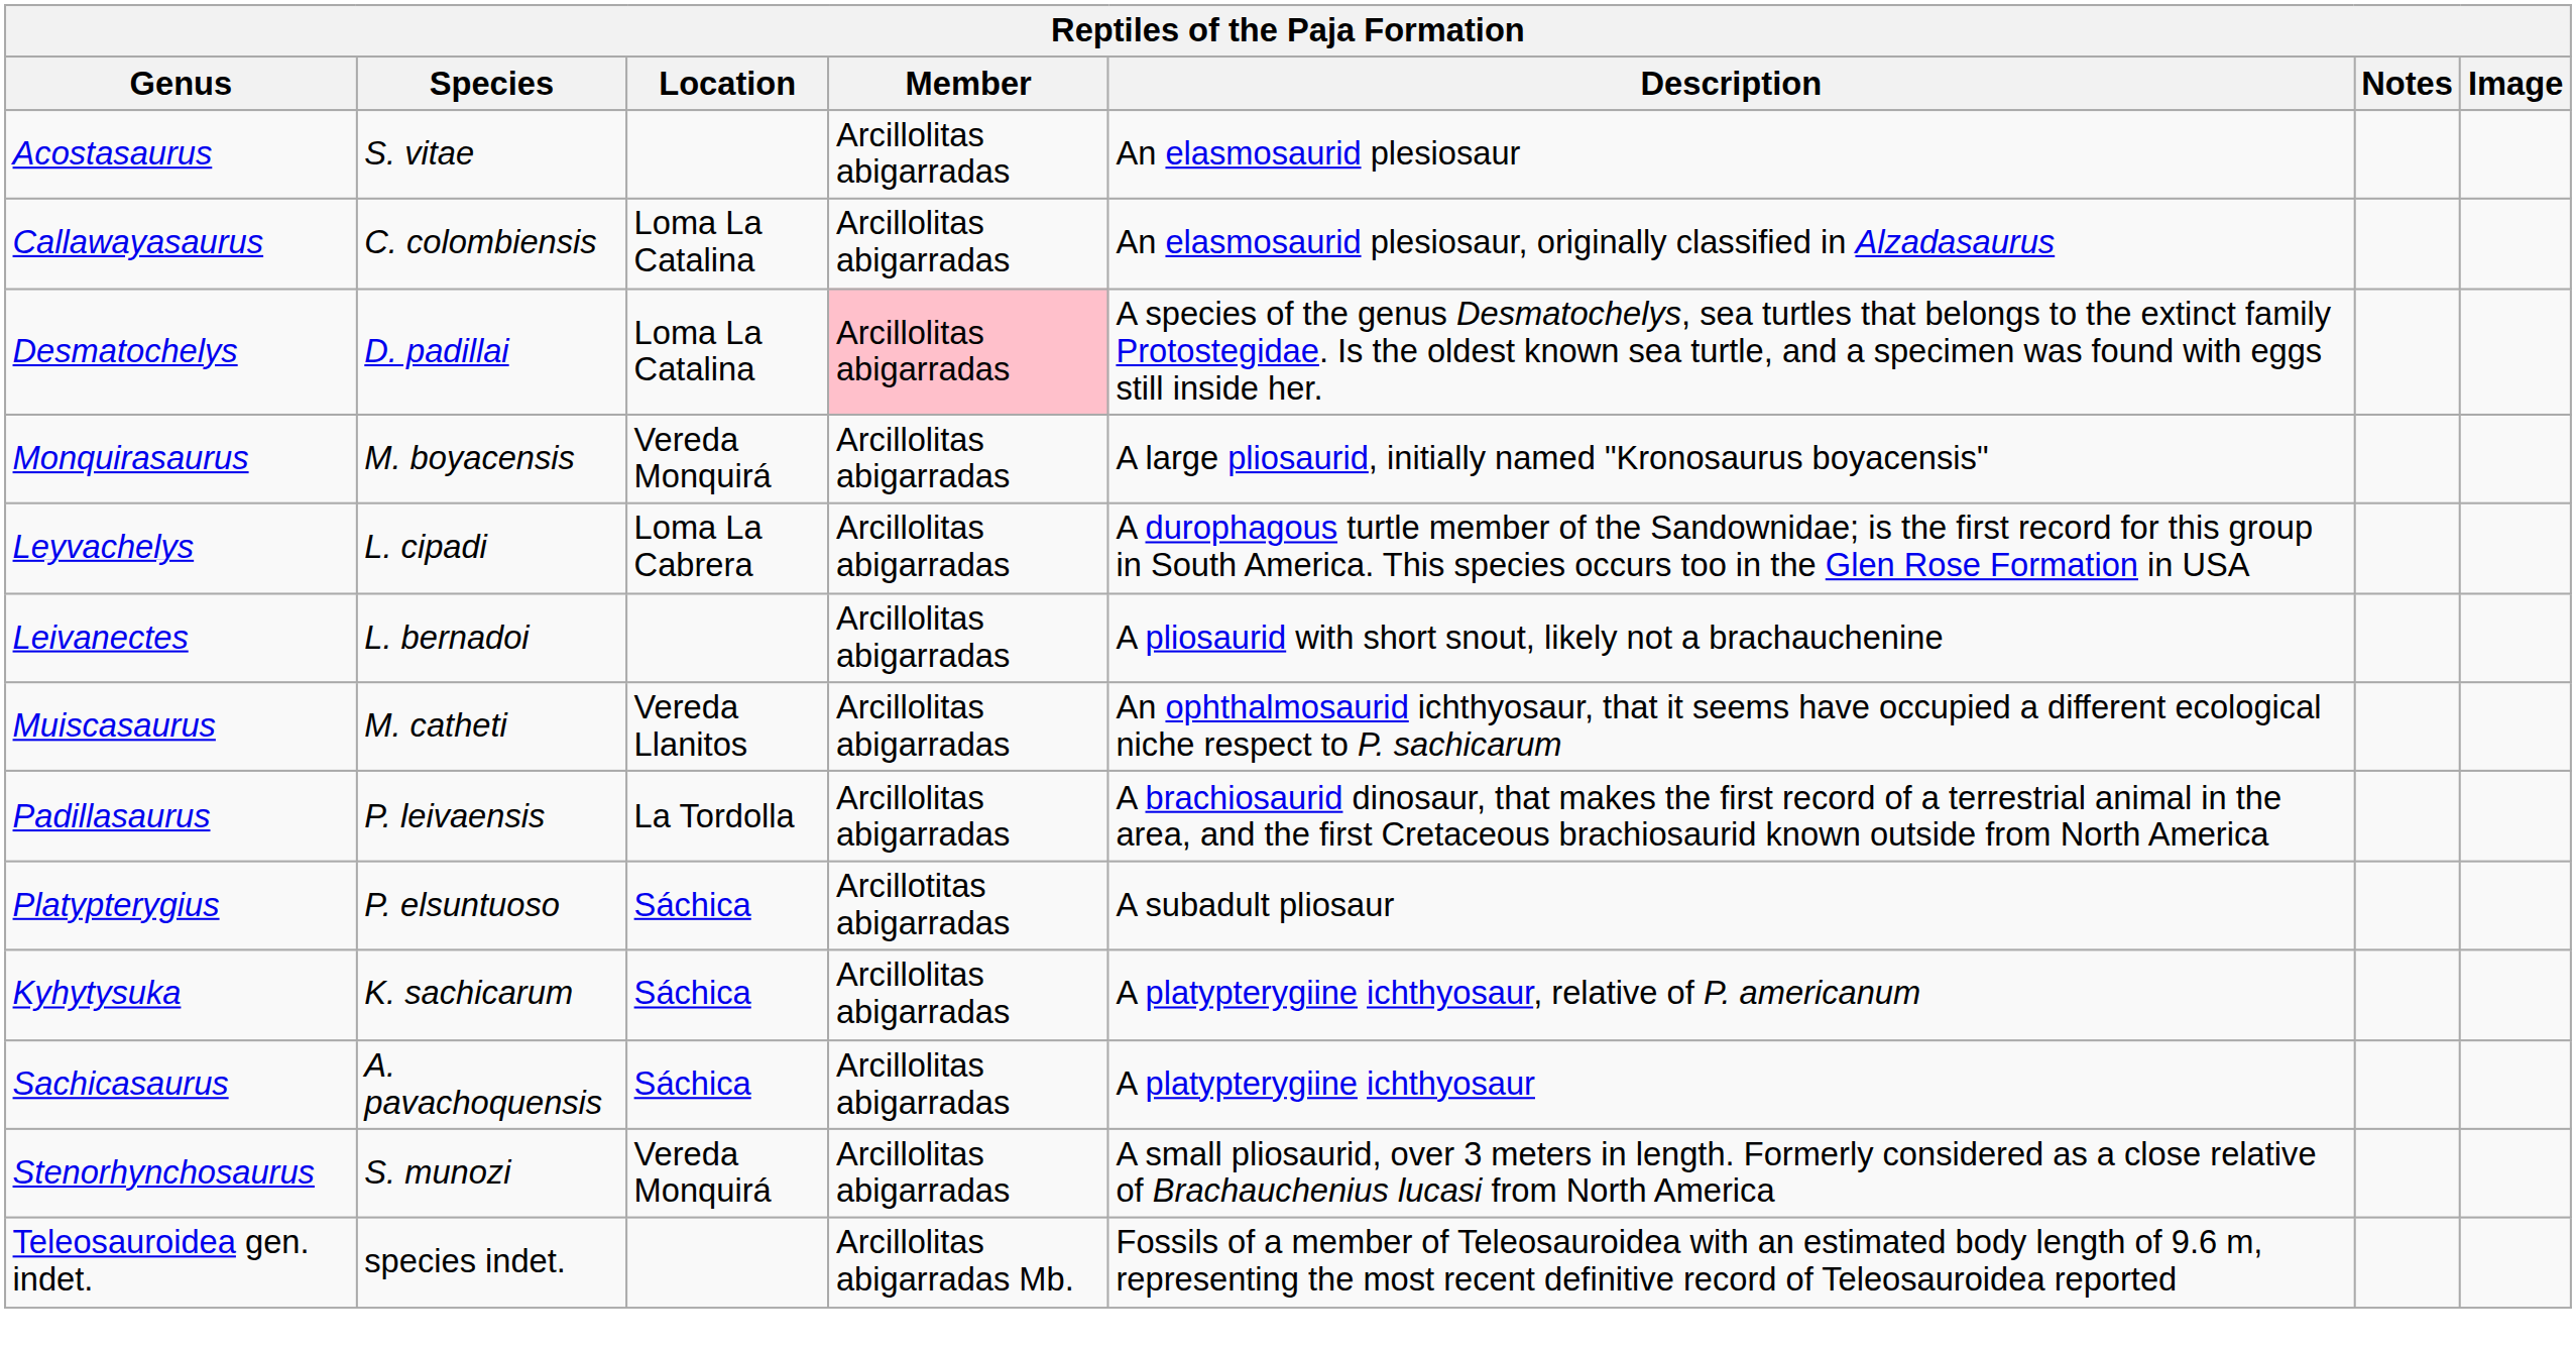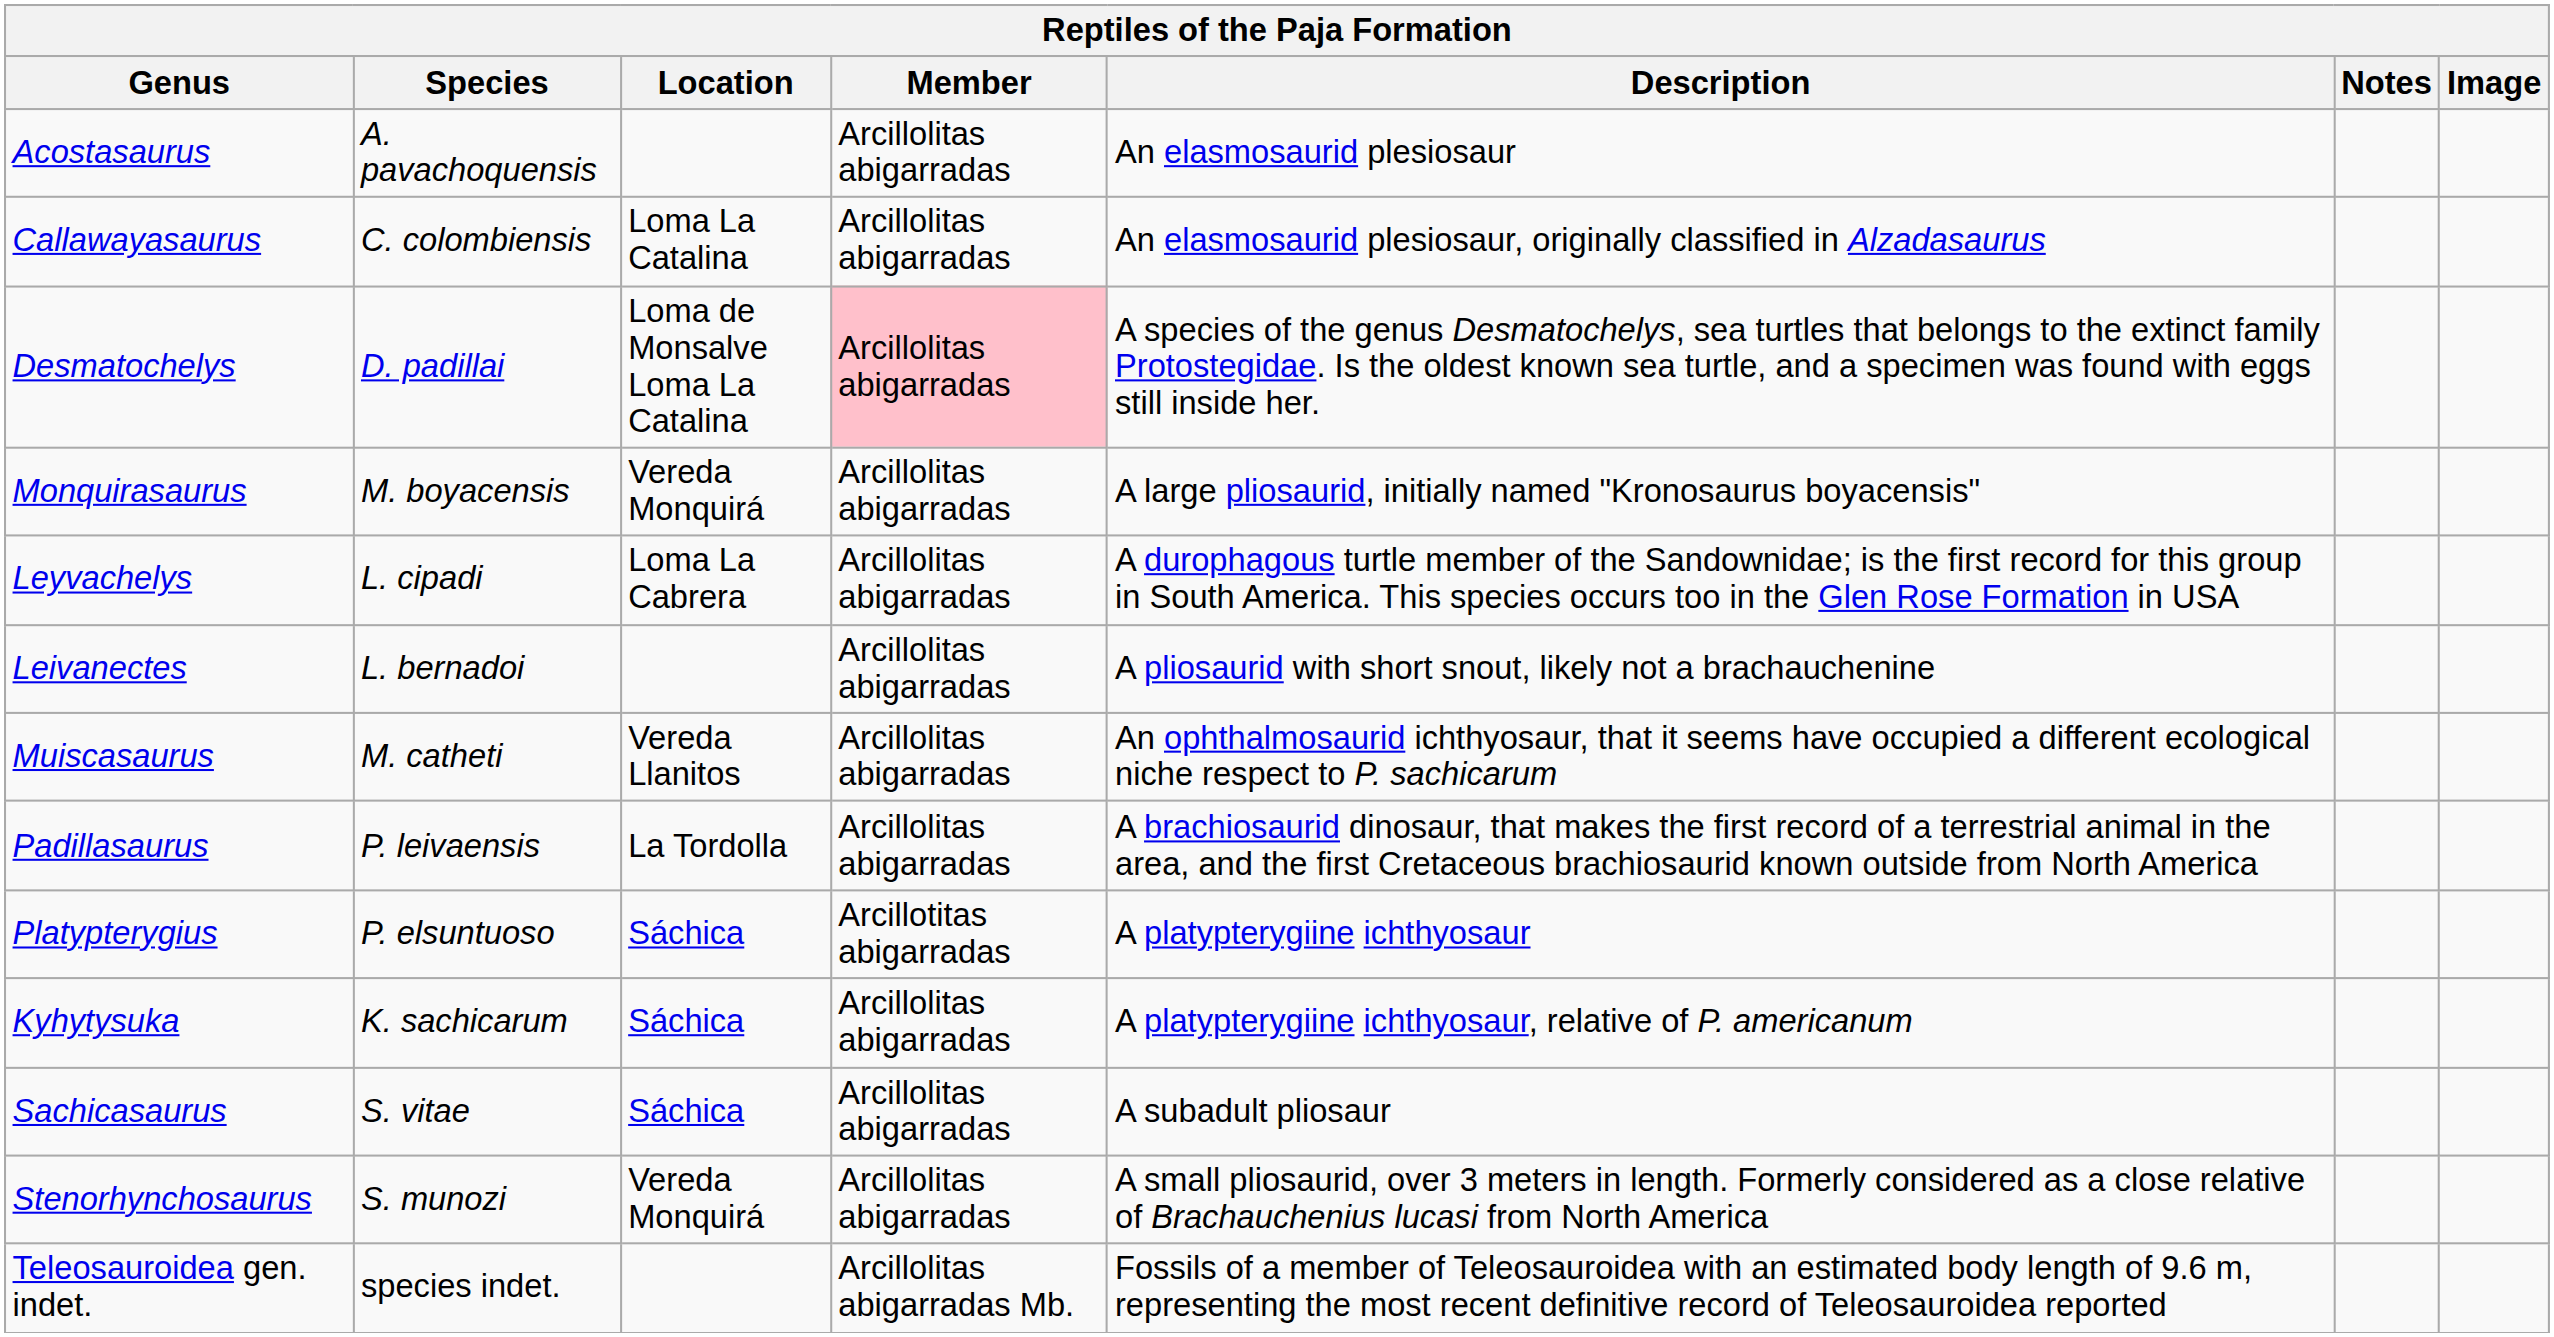Acostasaurus | Species: S. vitae -> A. pavachoquensis
Desmatochelys | Location: Loma La Catalina -> Loma de Monsalve Loma La Catalina
Platypterygius | Description: A subadult pliosaur -> A platypterygiine ichthyosaur
Sachicasaurus | Species: A. pavachoquensis -> S. vitae
Sachicasaurus | Description: A platypterygiine ichthyosaur -> A subadult pliosaur
